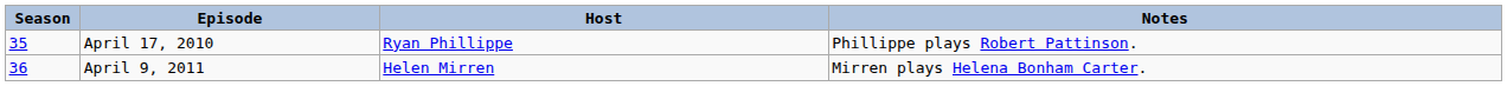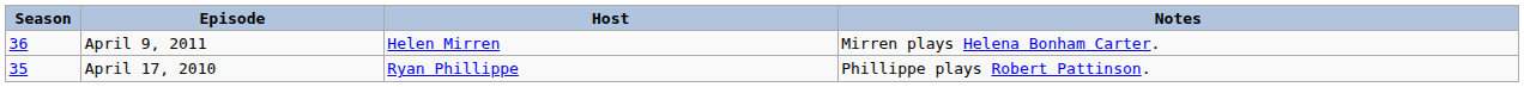rows swapped: April 17, 2010 <-> April 9, 2011
